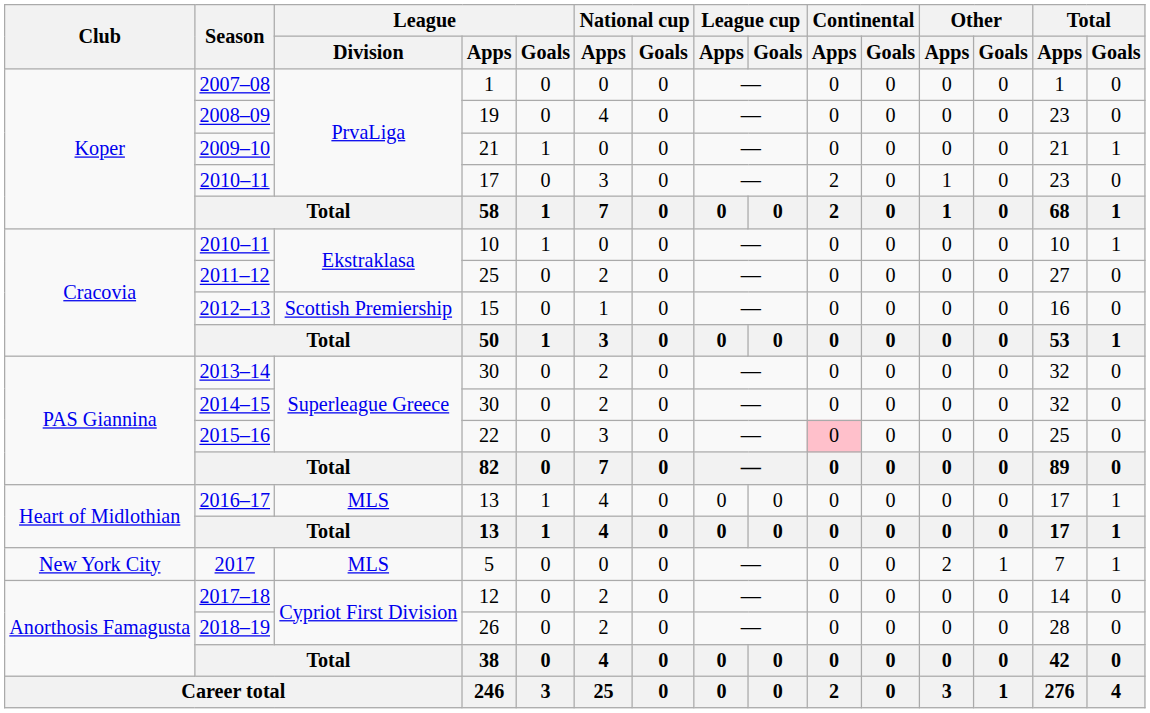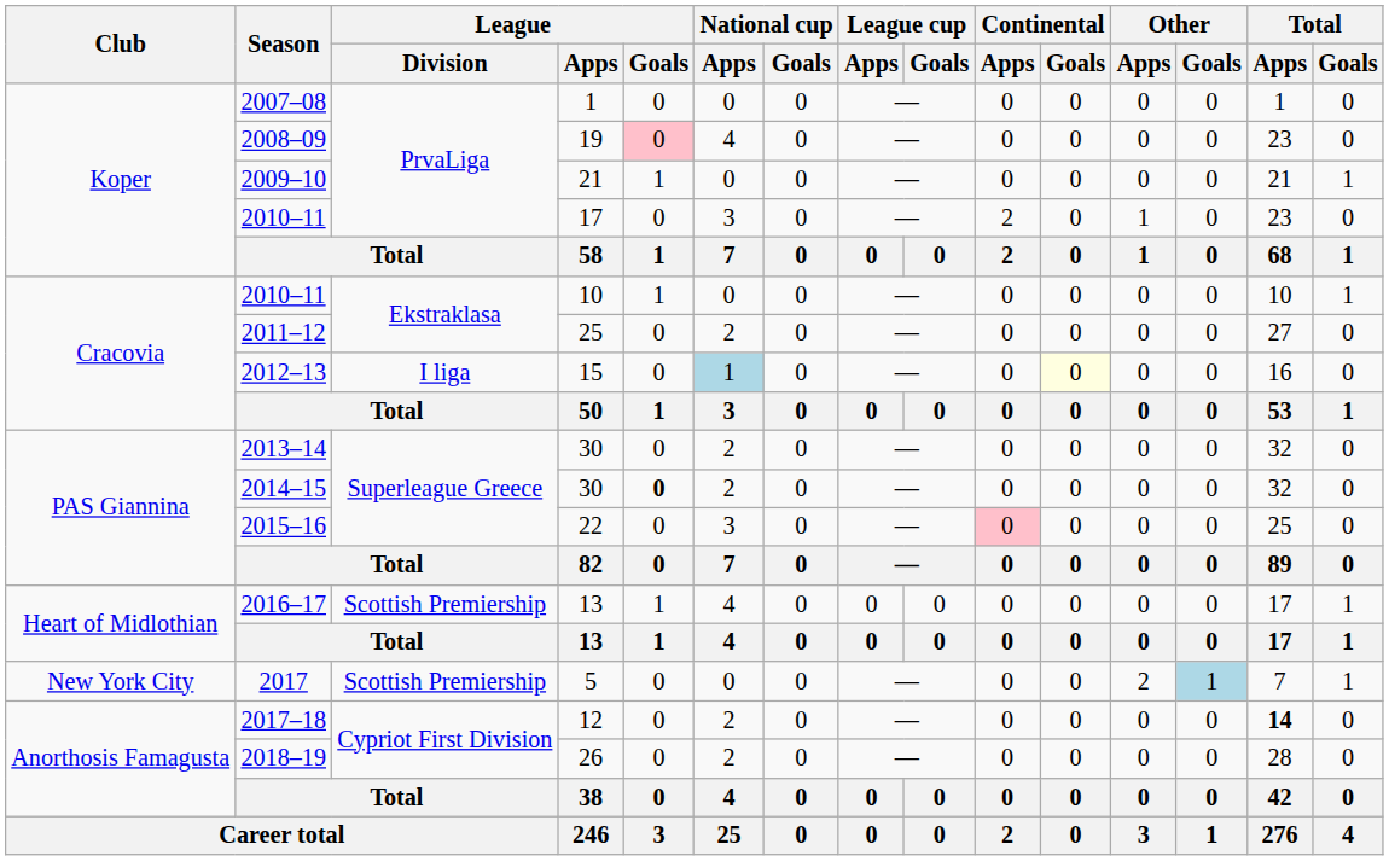2008–09 | League / Goals: no background -> pink background
2012–13 | League / Division: Scottish Premiership -> I liga
2012–13 | National cup / Apps: no background -> lightblue background
2012–13 | Continental / Goals: no background -> lightyellow background
2014–15 | League / Goals: normal -> bold
2016–17 | League / Division: MLS -> Scottish Premiership
2017 | League / Division: MLS -> Scottish Premiership
2017 | Other / Goals: no background -> lightblue background
2017–18 | Total / Apps: normal -> bold
